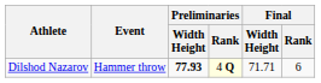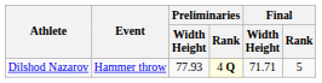Dilshod Nazarov | Preliminaries / Width Height: bold -> normal
Dilshod Nazarov | Final / Rank: 6 -> 5
